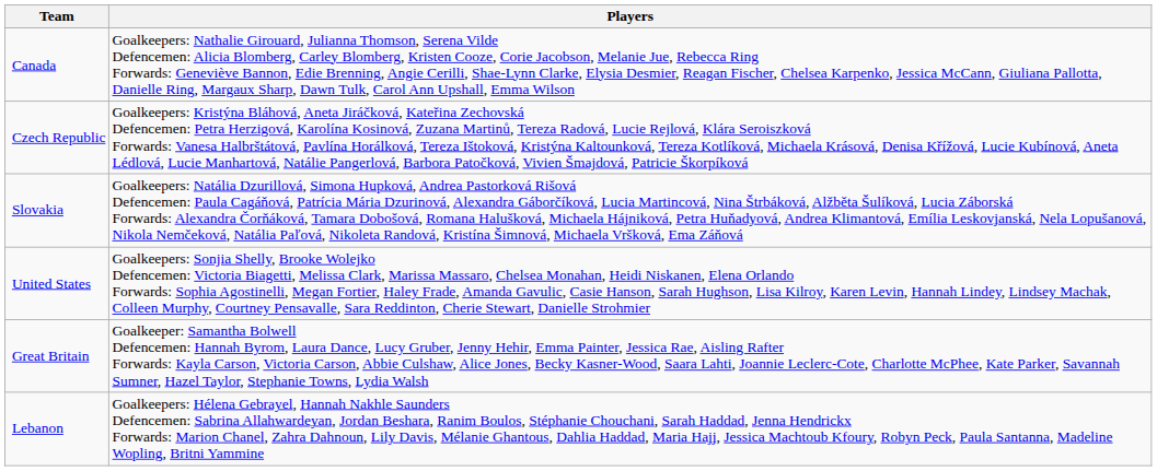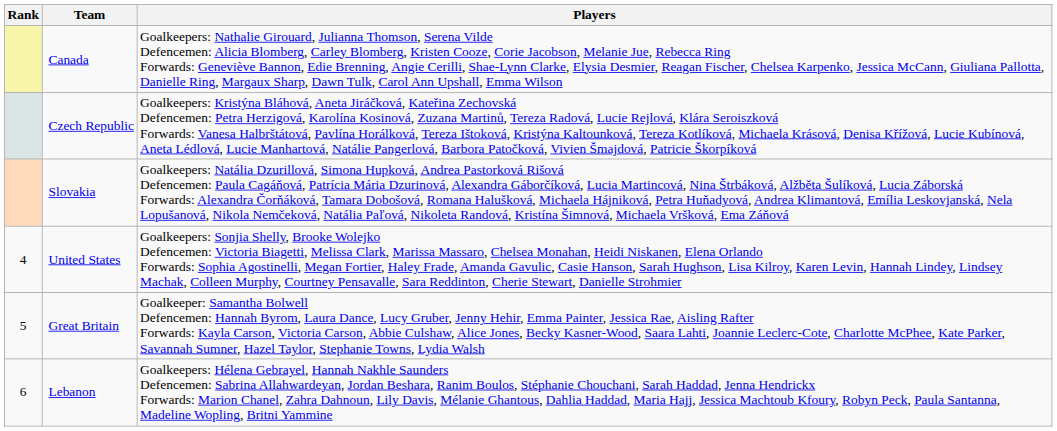+ column: Rank | 4 | 5 | 6
